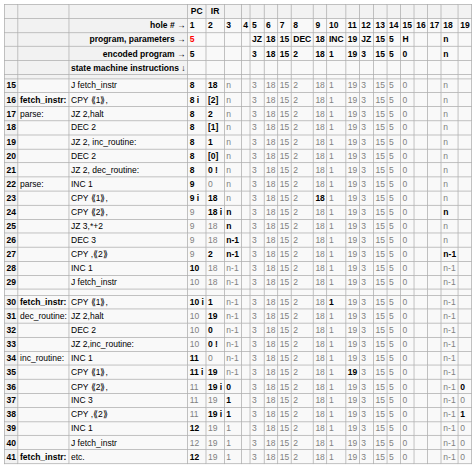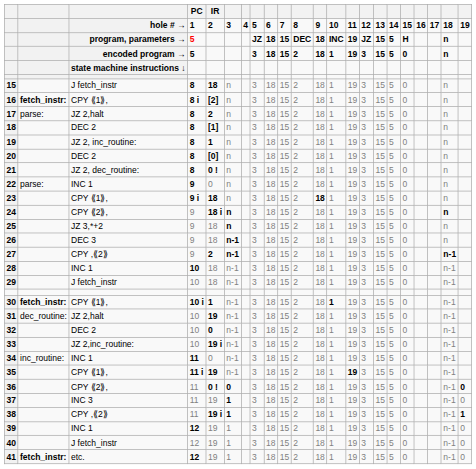33 | IR: 0 ! -> 19 i
36 | IR: 19 i -> 0 !
